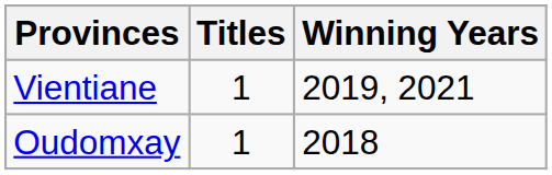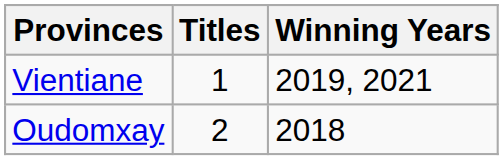Oudomxay | Titles: 1 -> 2
